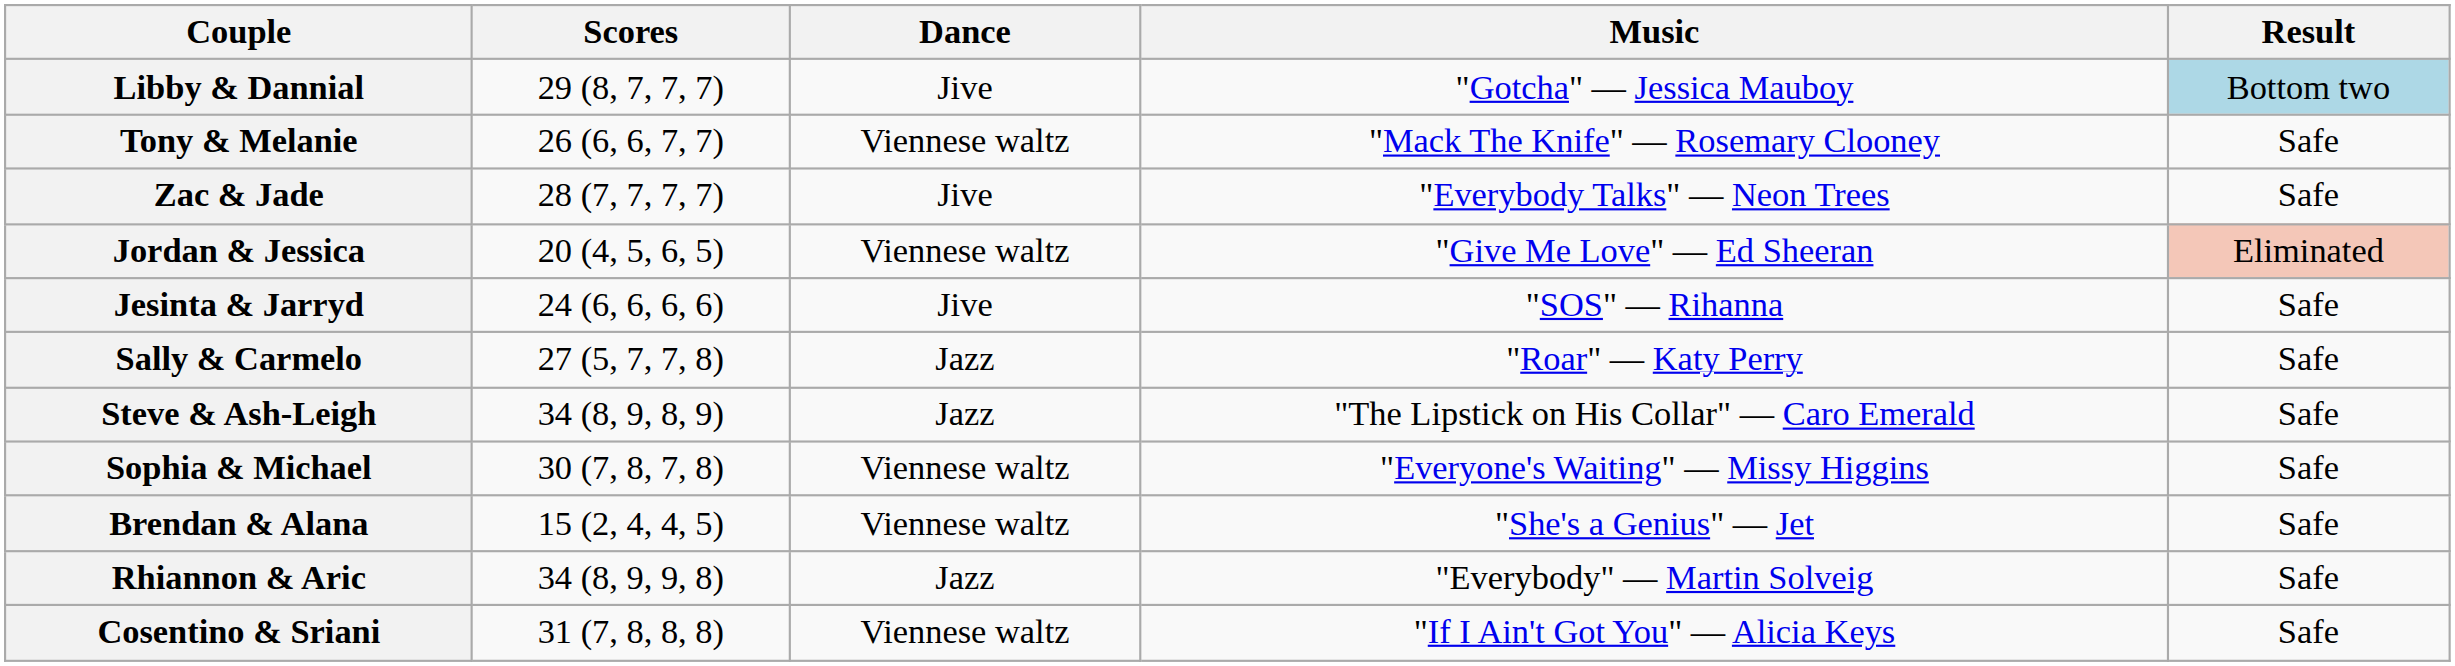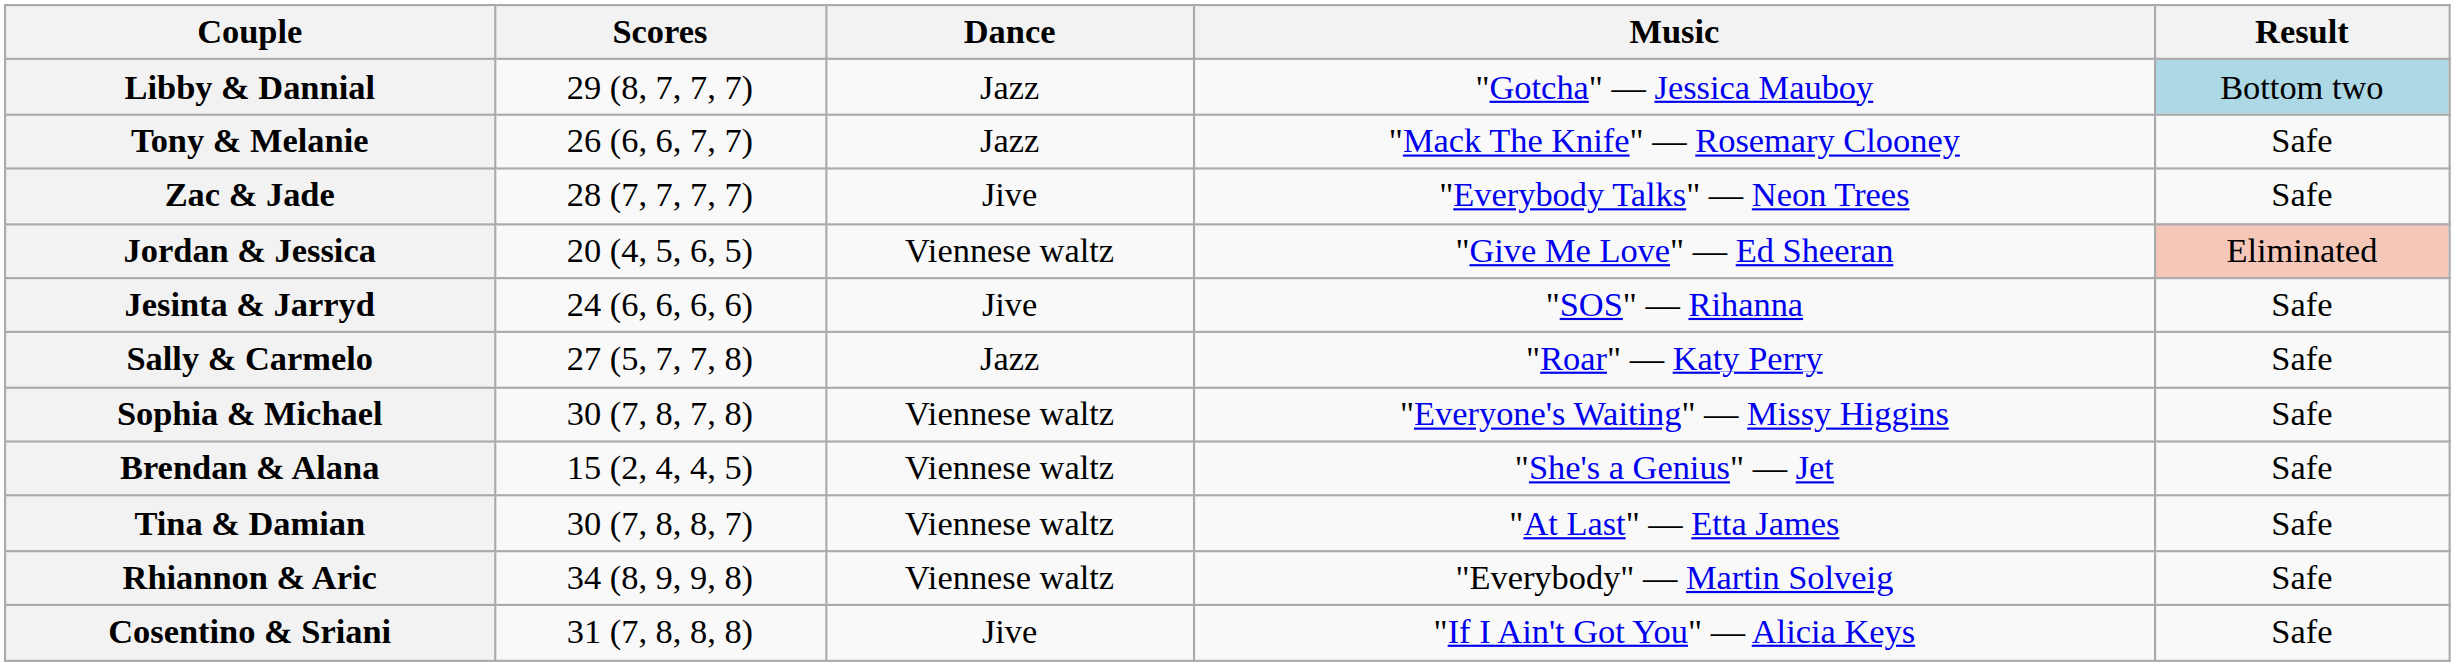Libby & Dannial | Dance: Jive -> Jazz
Tony & Melanie | Dance: Viennese waltz -> Jazz
- row: Steve & Ash-Leigh | 34 (8, 9, 8, 9) | Jazz | "The Lipstick on His Collar" — Caro Emerald | Safe
+ row: Tina & Damian | 30 (7, 8, 8, 7) | Viennese waltz | "At Last" — Etta James | Safe
Rhiannon & Aric | Dance: Jazz -> Viennese waltz
Cosentino & Sriani | Dance: Viennese waltz -> Jive
